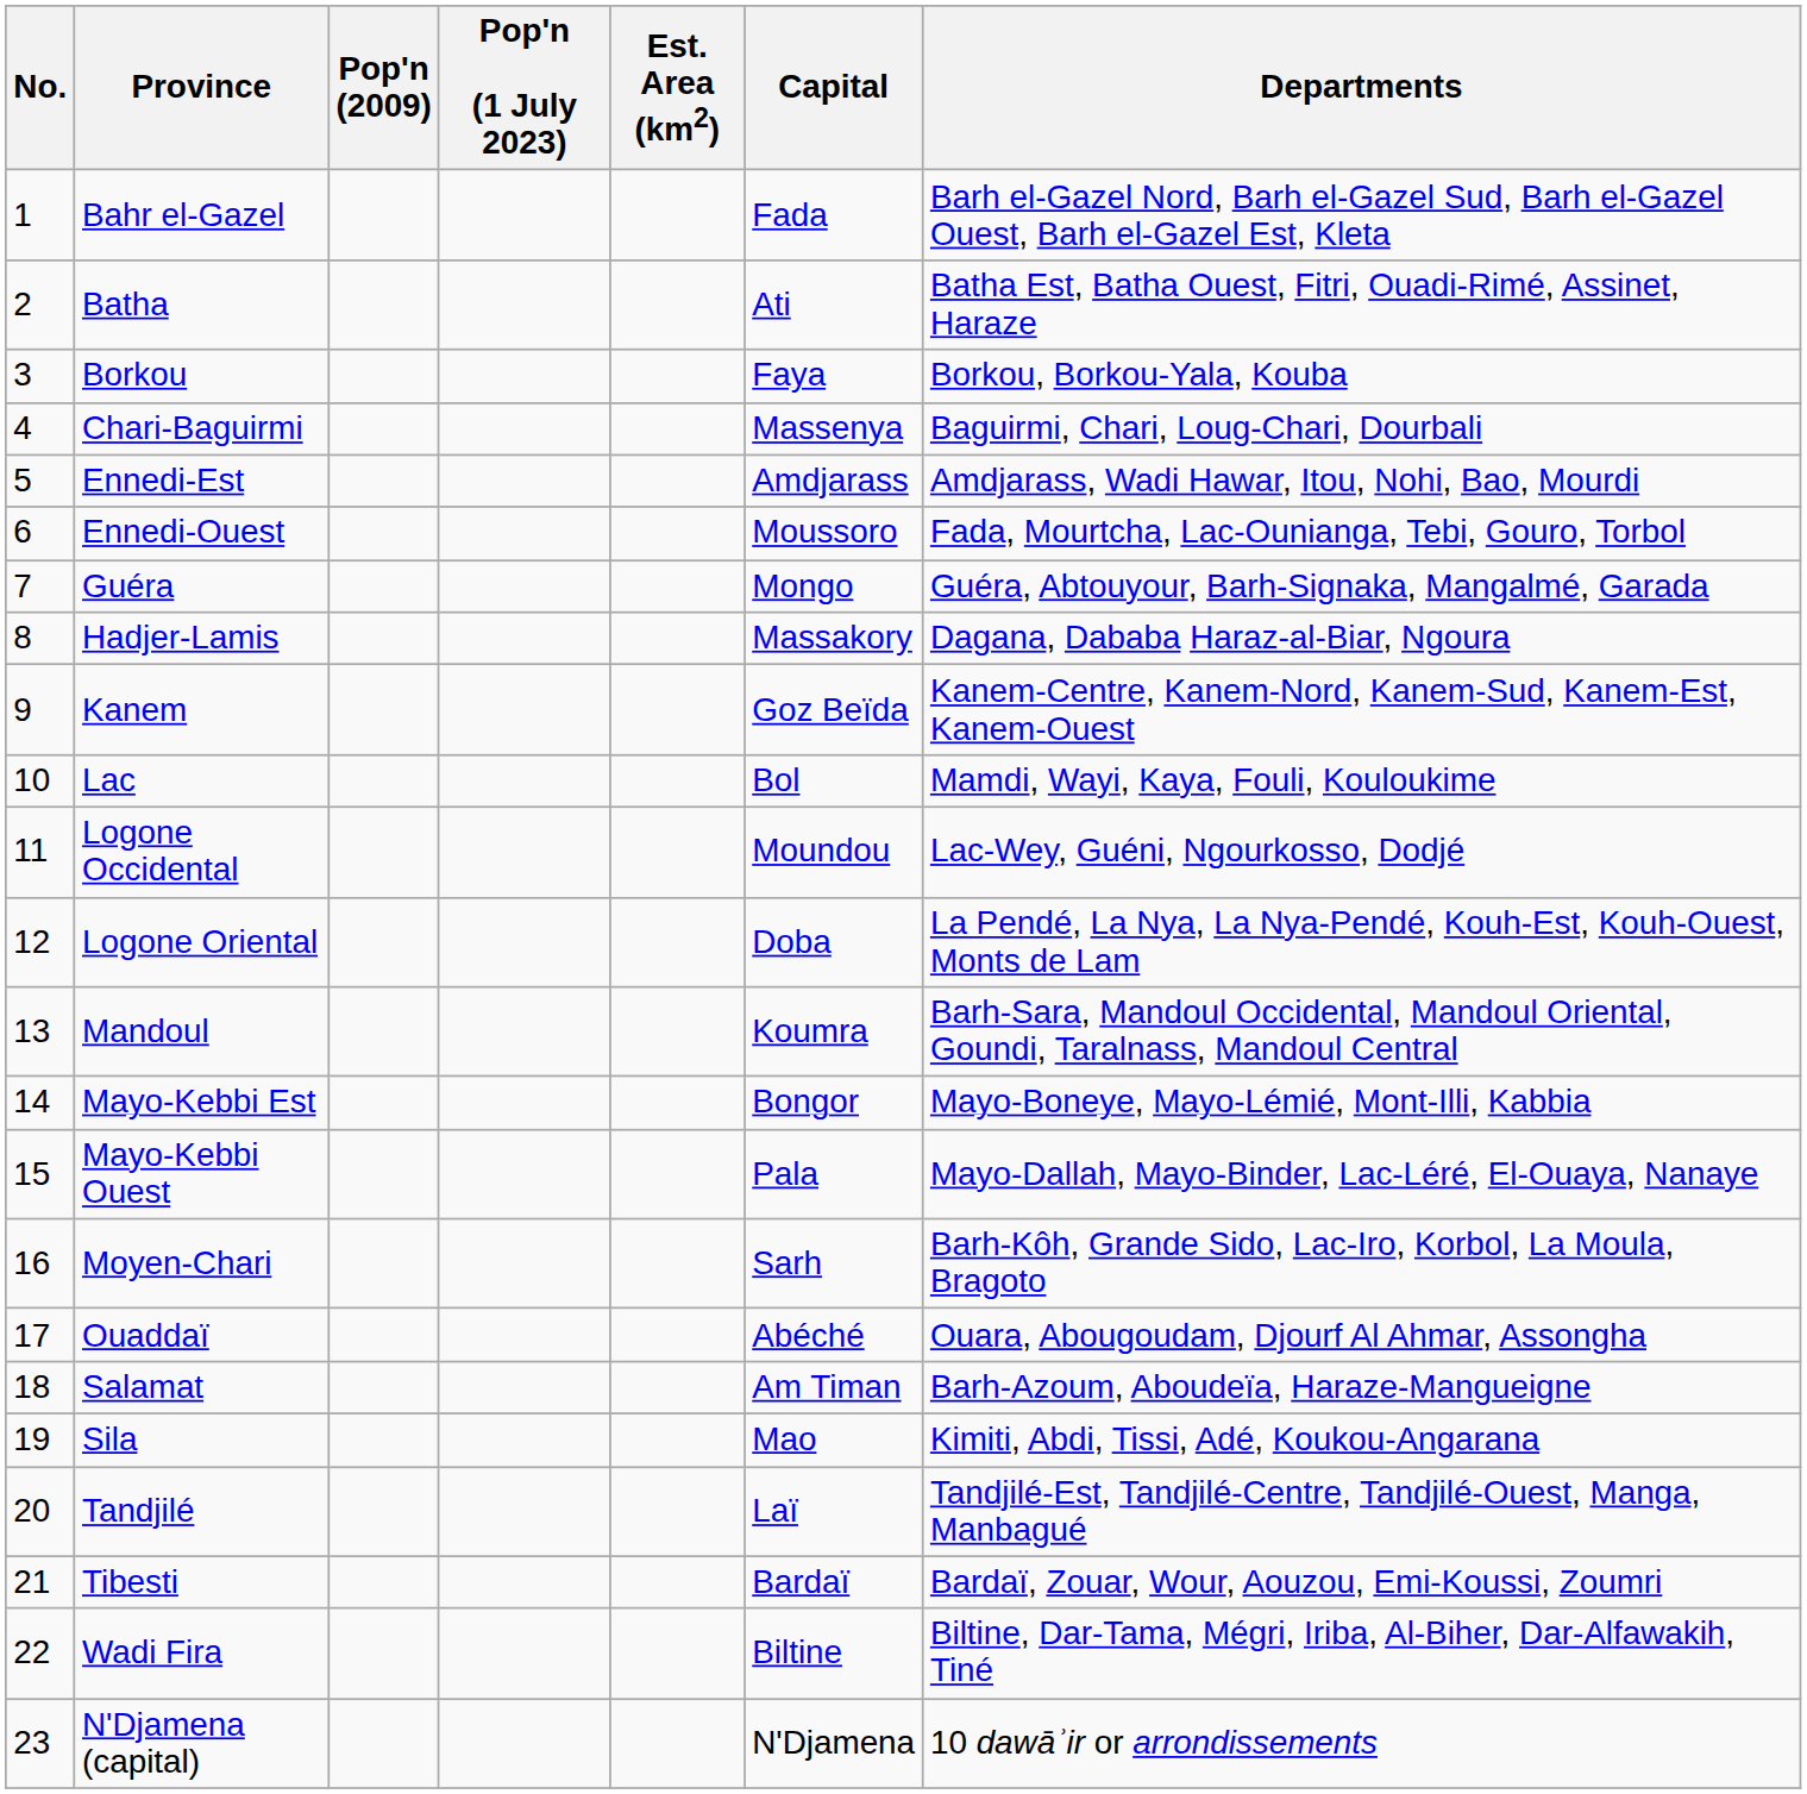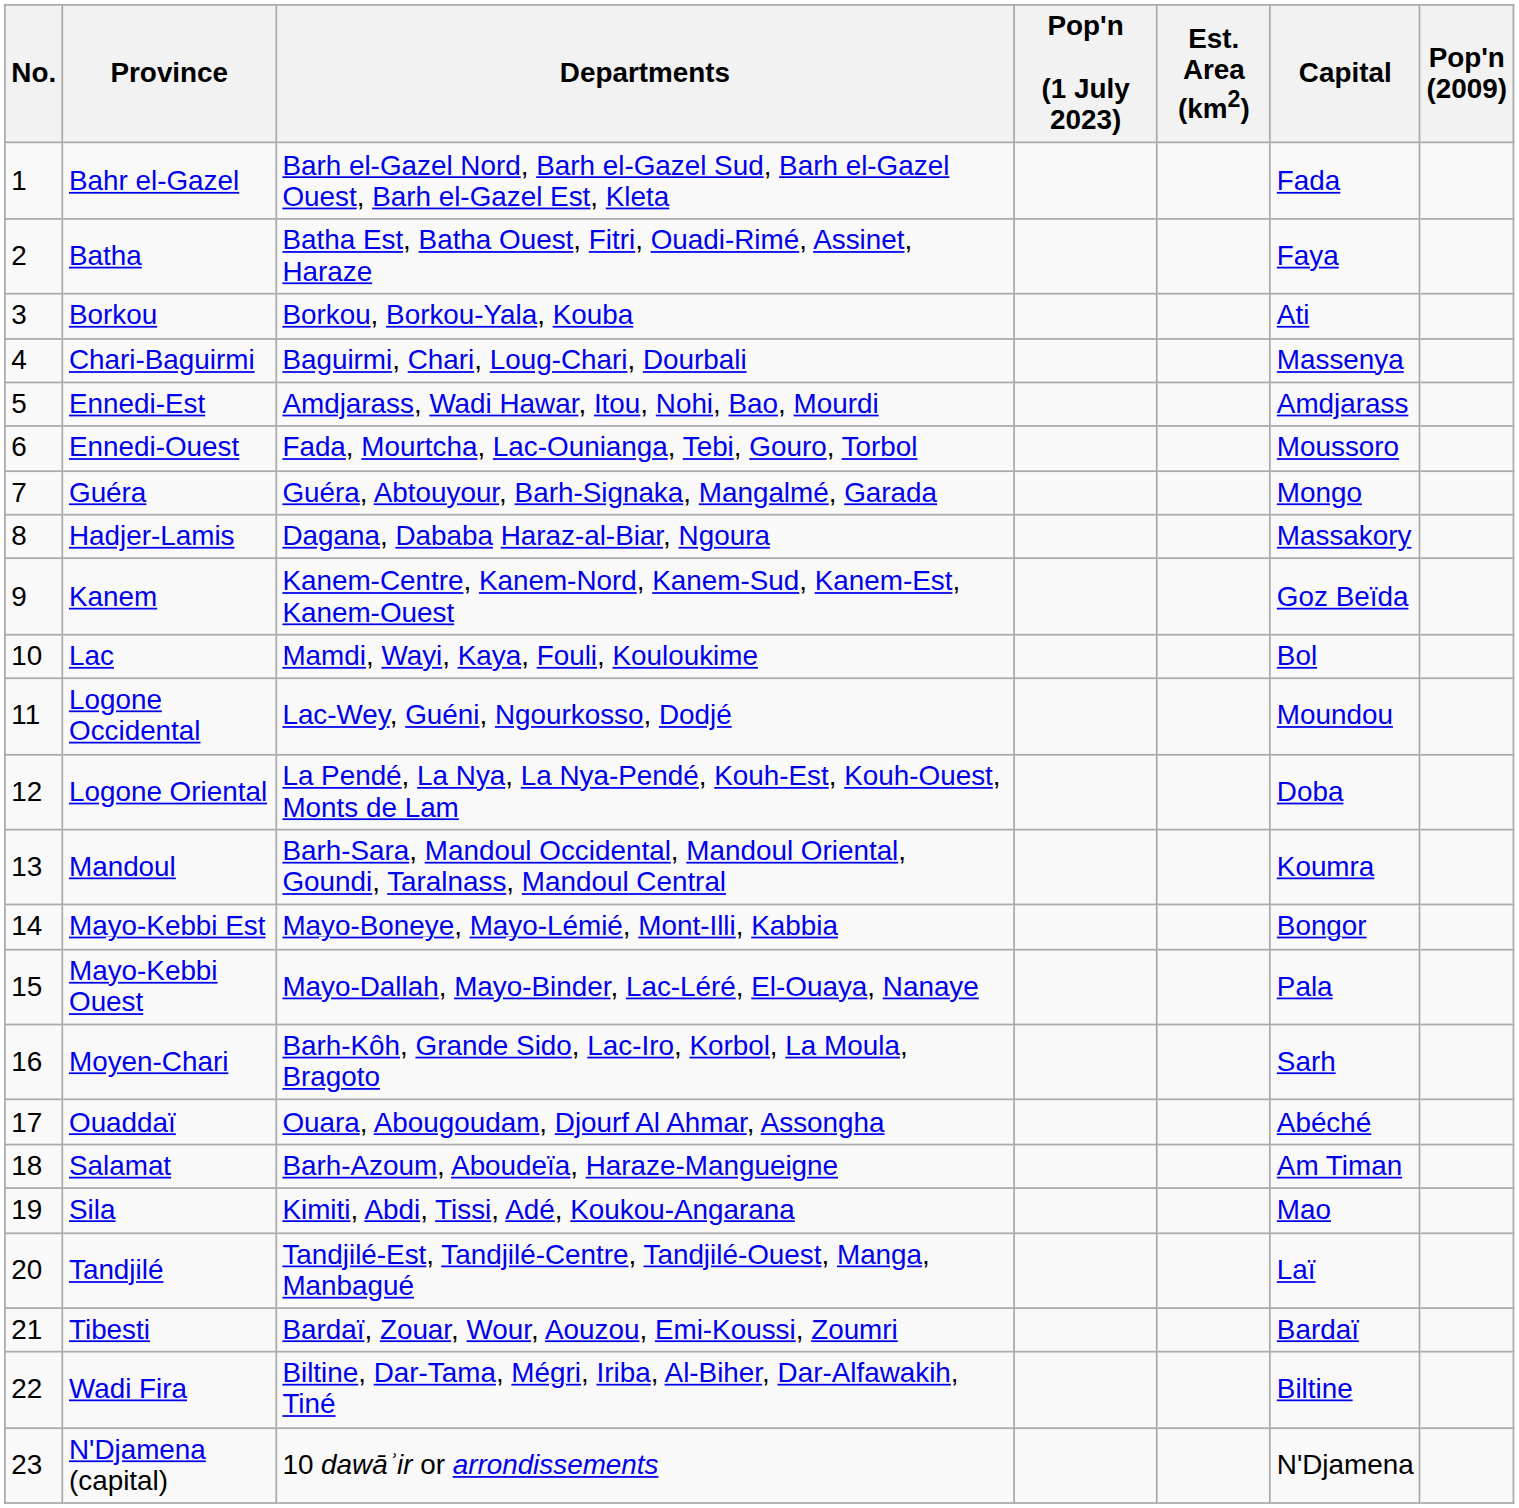columns swapped: Pop'n (2009) <-> Departments
Batha | Capital: Ati -> Faya
Borkou | Capital: Faya -> Ati
